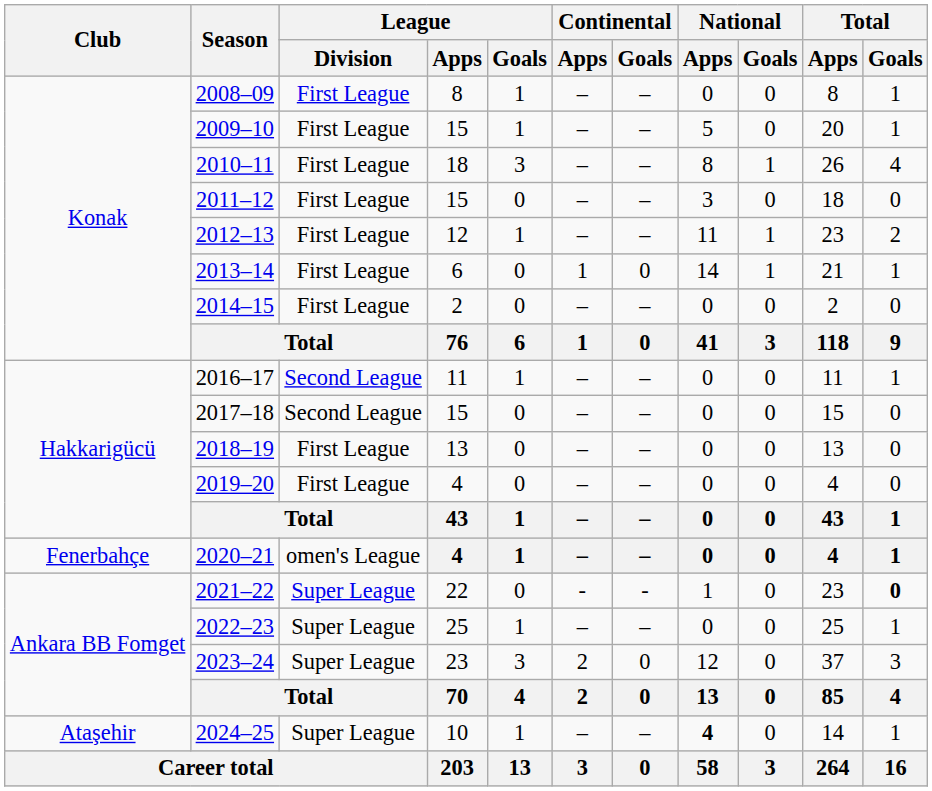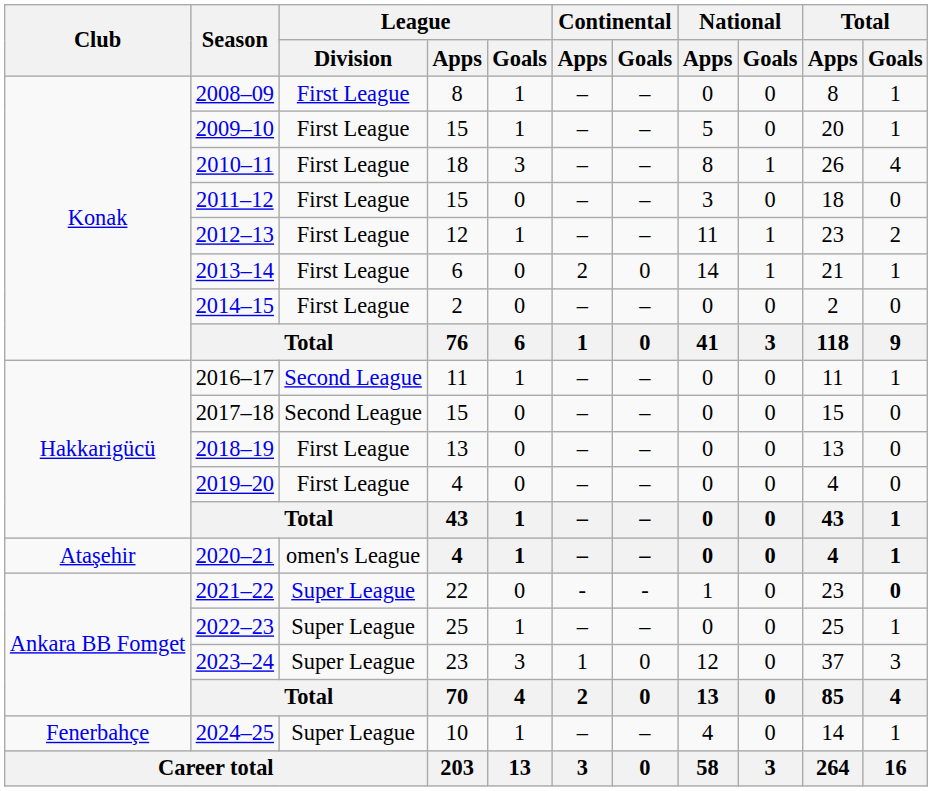2013–14 | Continental / Apps: 1 -> 2
2020–21 | Club: Fenerbahçe -> Ataşehir
2023–24 | Continental / Apps: 2 -> 1
2024–25 | Club: Ataşehir -> Fenerbahçe
2024–25 | National / Apps: bold -> normal
